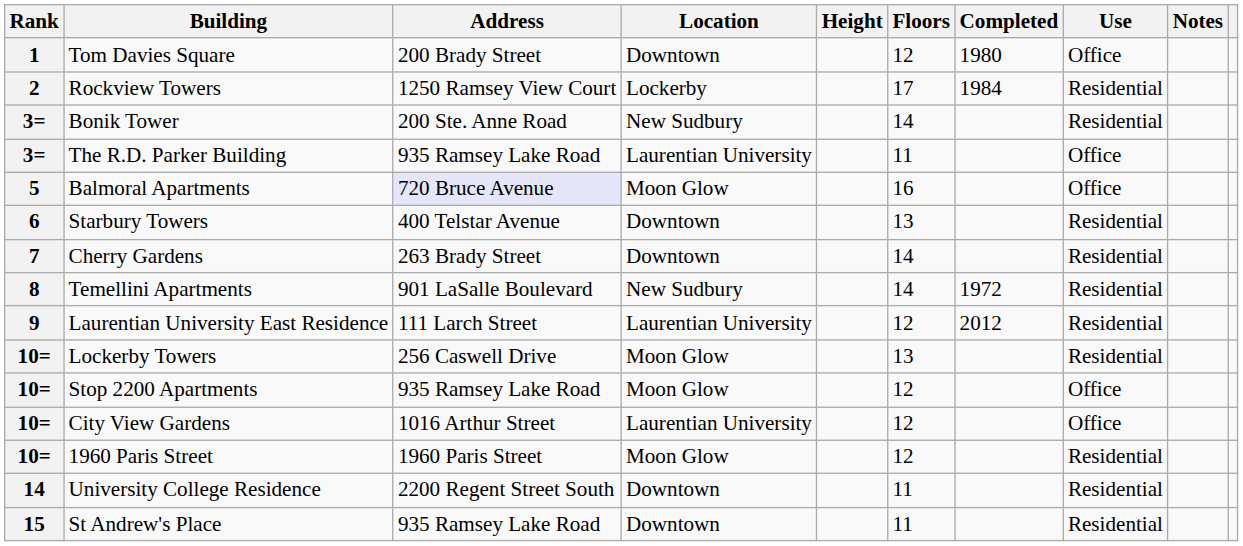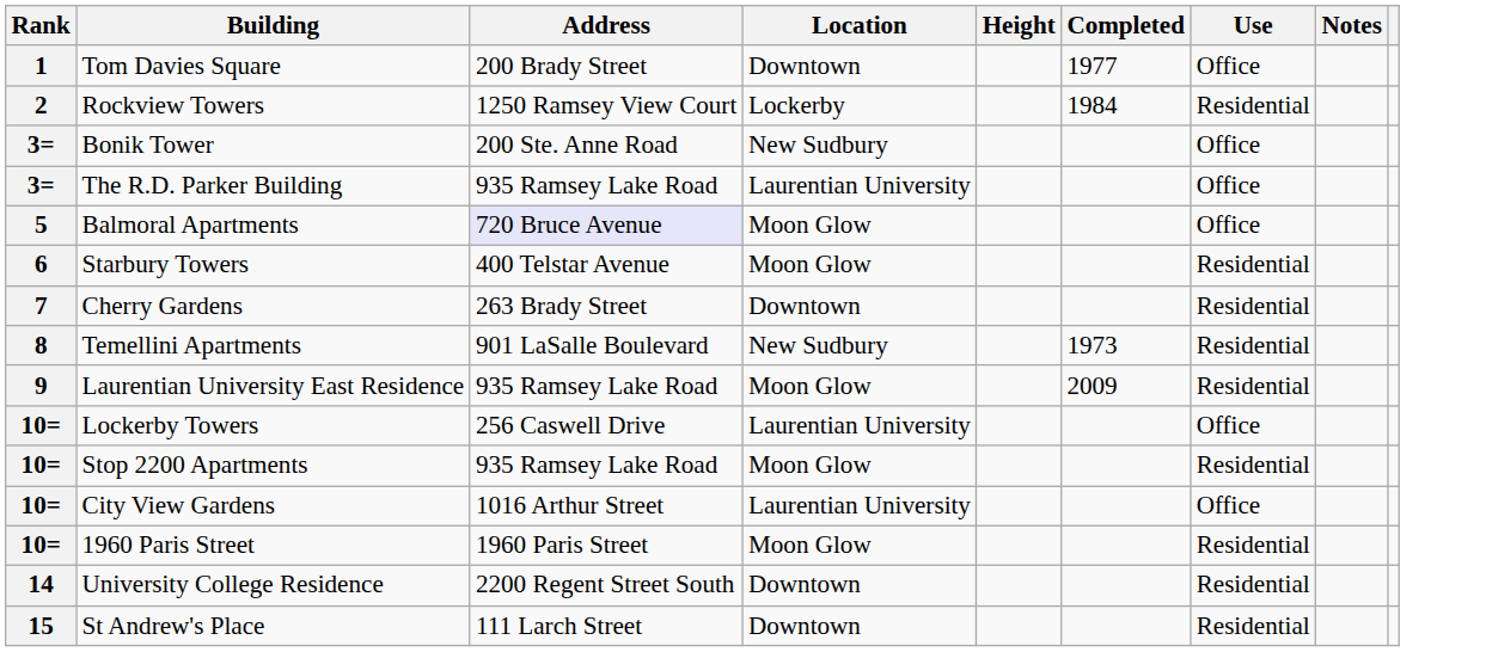- column: Floors | 12 | 17 | 14 | 11 | 16 | 13 | 14 | 14 | 12 | 13 | 12 | 12 | 12 | 11 | 11
Tom Davies Square | Completed: 1980 -> 1977
Bonik Tower | Use: Residential -> Office
Starbury Towers | Location: Downtown -> Moon Glow
Temellini Apartments | Completed: 1972 -> 1973
Laurentian University East Residence | Address: 111 Larch Street -> 935 Ramsey Lake Road
Laurentian University East Residence | Location: Laurentian University -> Moon Glow
Laurentian University East Residence | Completed: 2012 -> 2009
Lockerby Towers | Location: Moon Glow -> Laurentian University
Lockerby Towers | Use: Residential -> Office
Stop 2200 Apartments | Use: Office -> Residential
St Andrew's Place | Address: 935 Ramsey Lake Road -> 111 Larch Street
